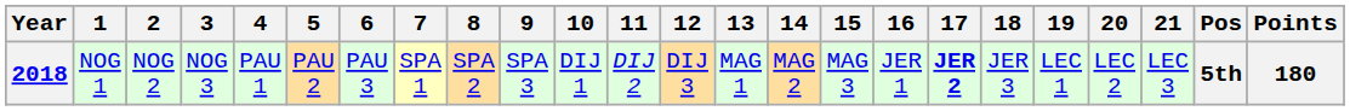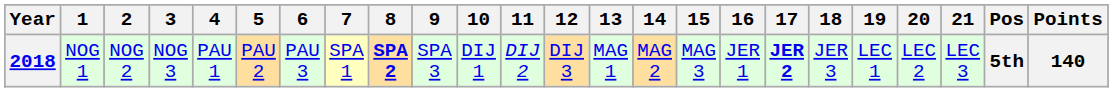2018 | 8: normal -> bold
2018 | Points: 180 -> 140
